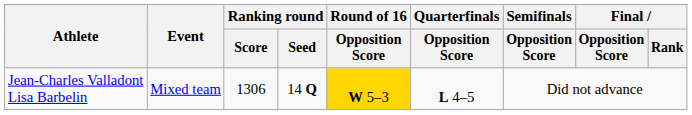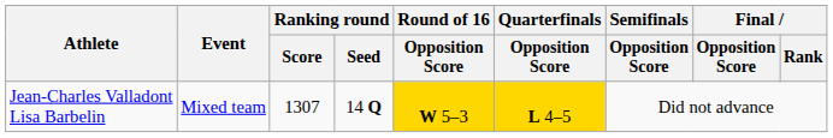Jean-Charles Valladont Lisa Barbelin | Ranking round / Score: 1306 -> 1307
Jean-Charles Valladont Lisa Barbelin | Quarterfinals / Opposition Score: no background -> gold background
